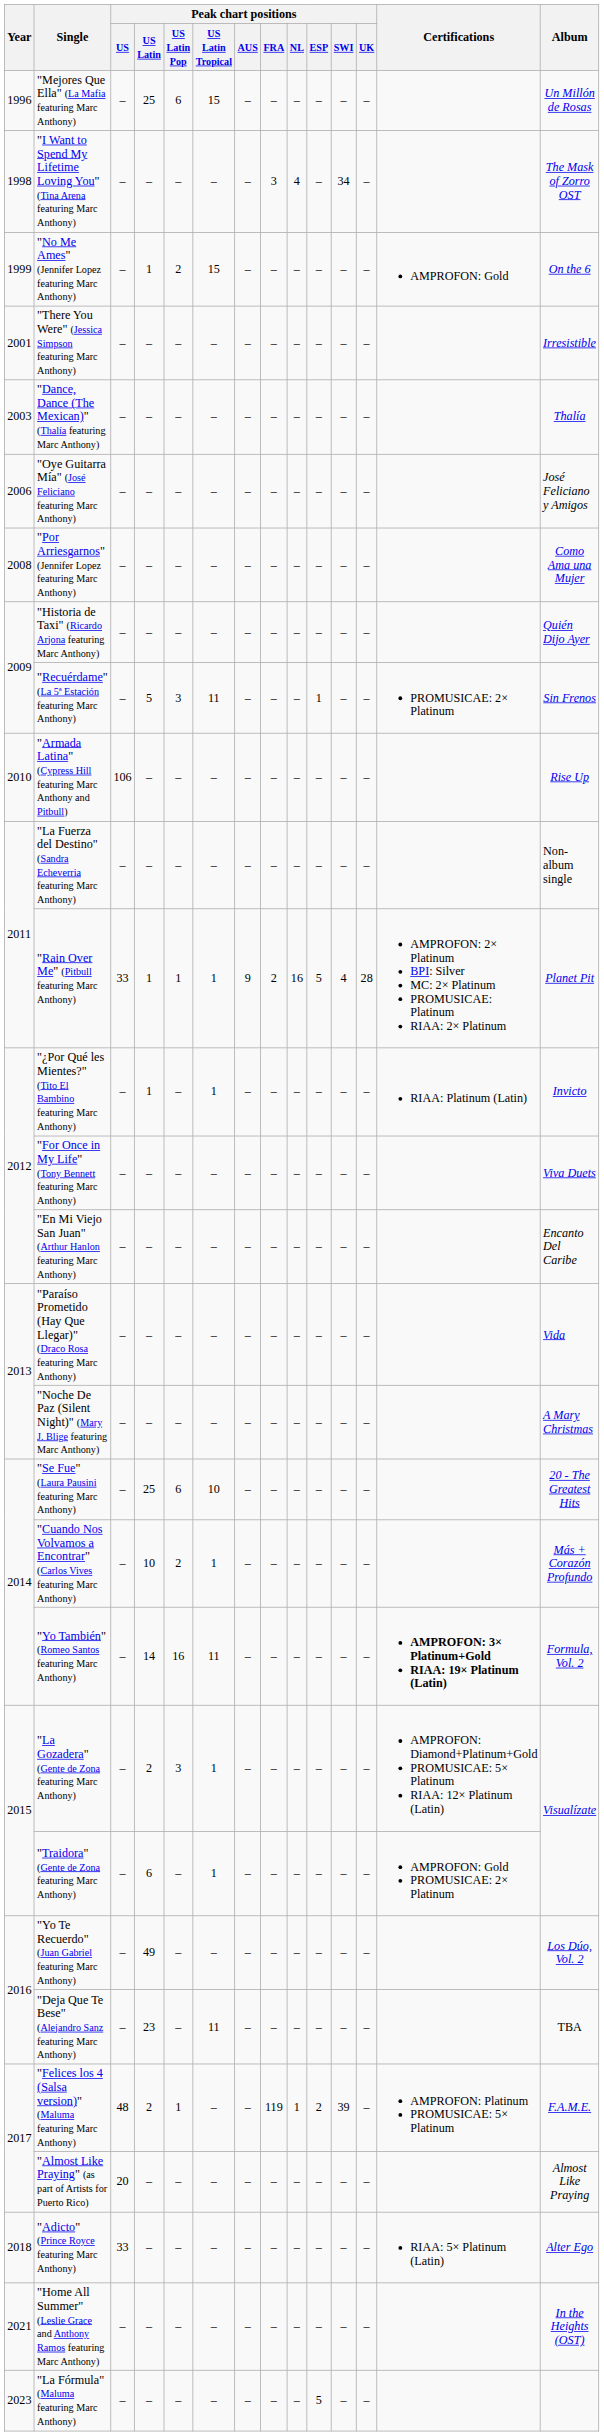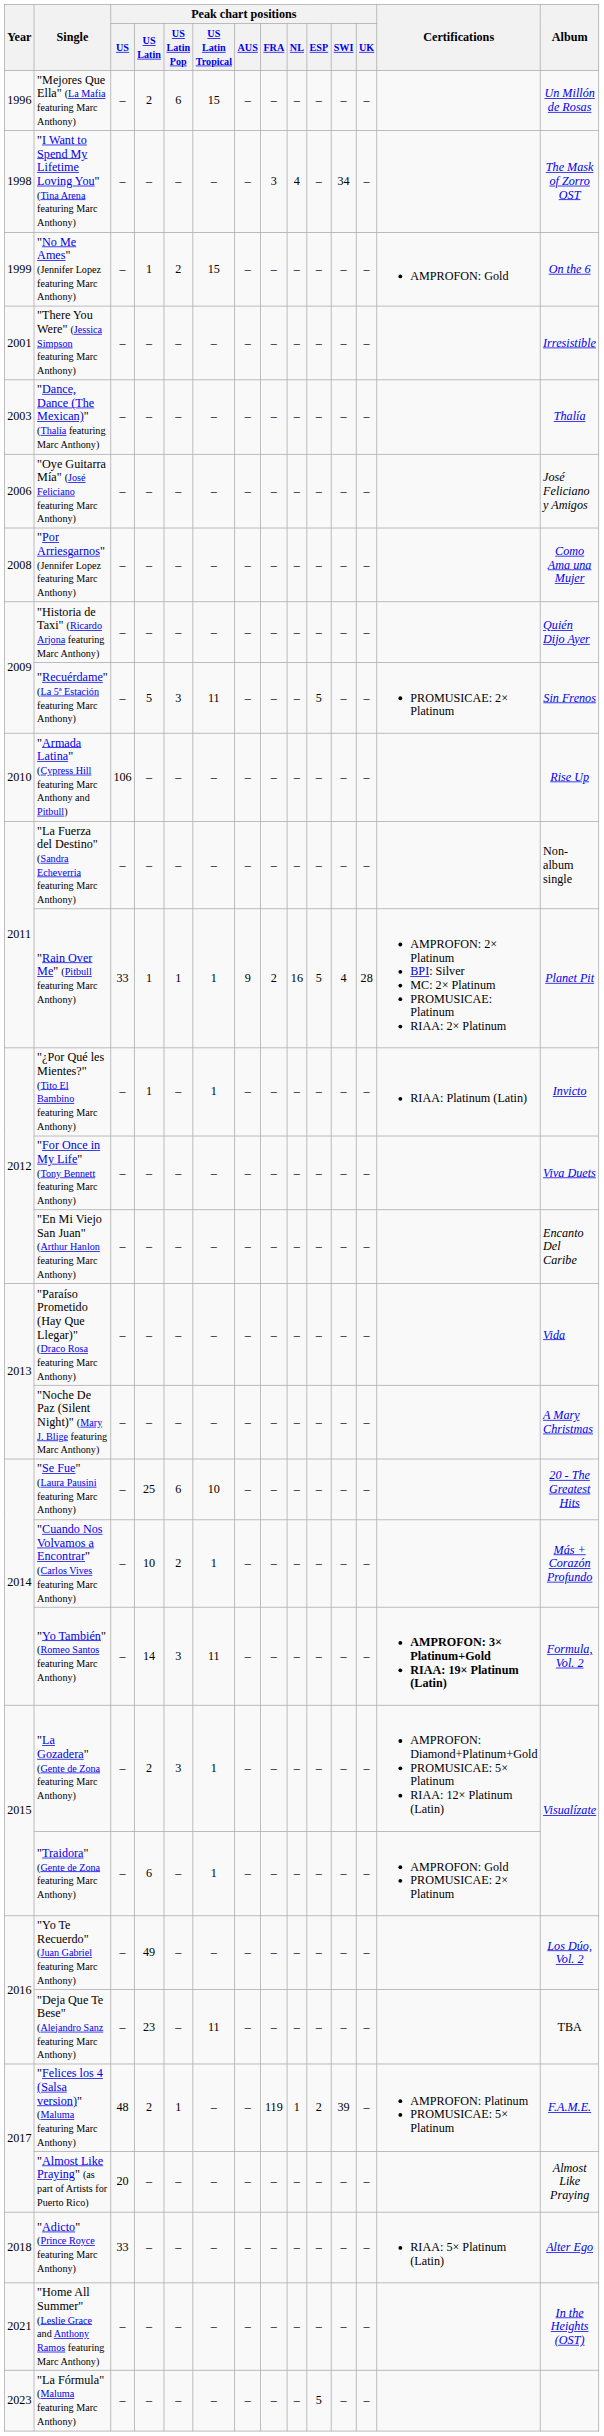"Mejores Que Ella" (La Mafia featuring Marc Anthony) | Peak chart positions / US Latin: 25 -> 2
"Recuérdame" (La 5ª Estación featuring Marc Anthony) | Peak chart positions / ESP: 1 -> 5
"Yo También" (Romeo Santos featuring Marc Anthony) | Peak chart positions / US Latin Pop: 16 -> 3
